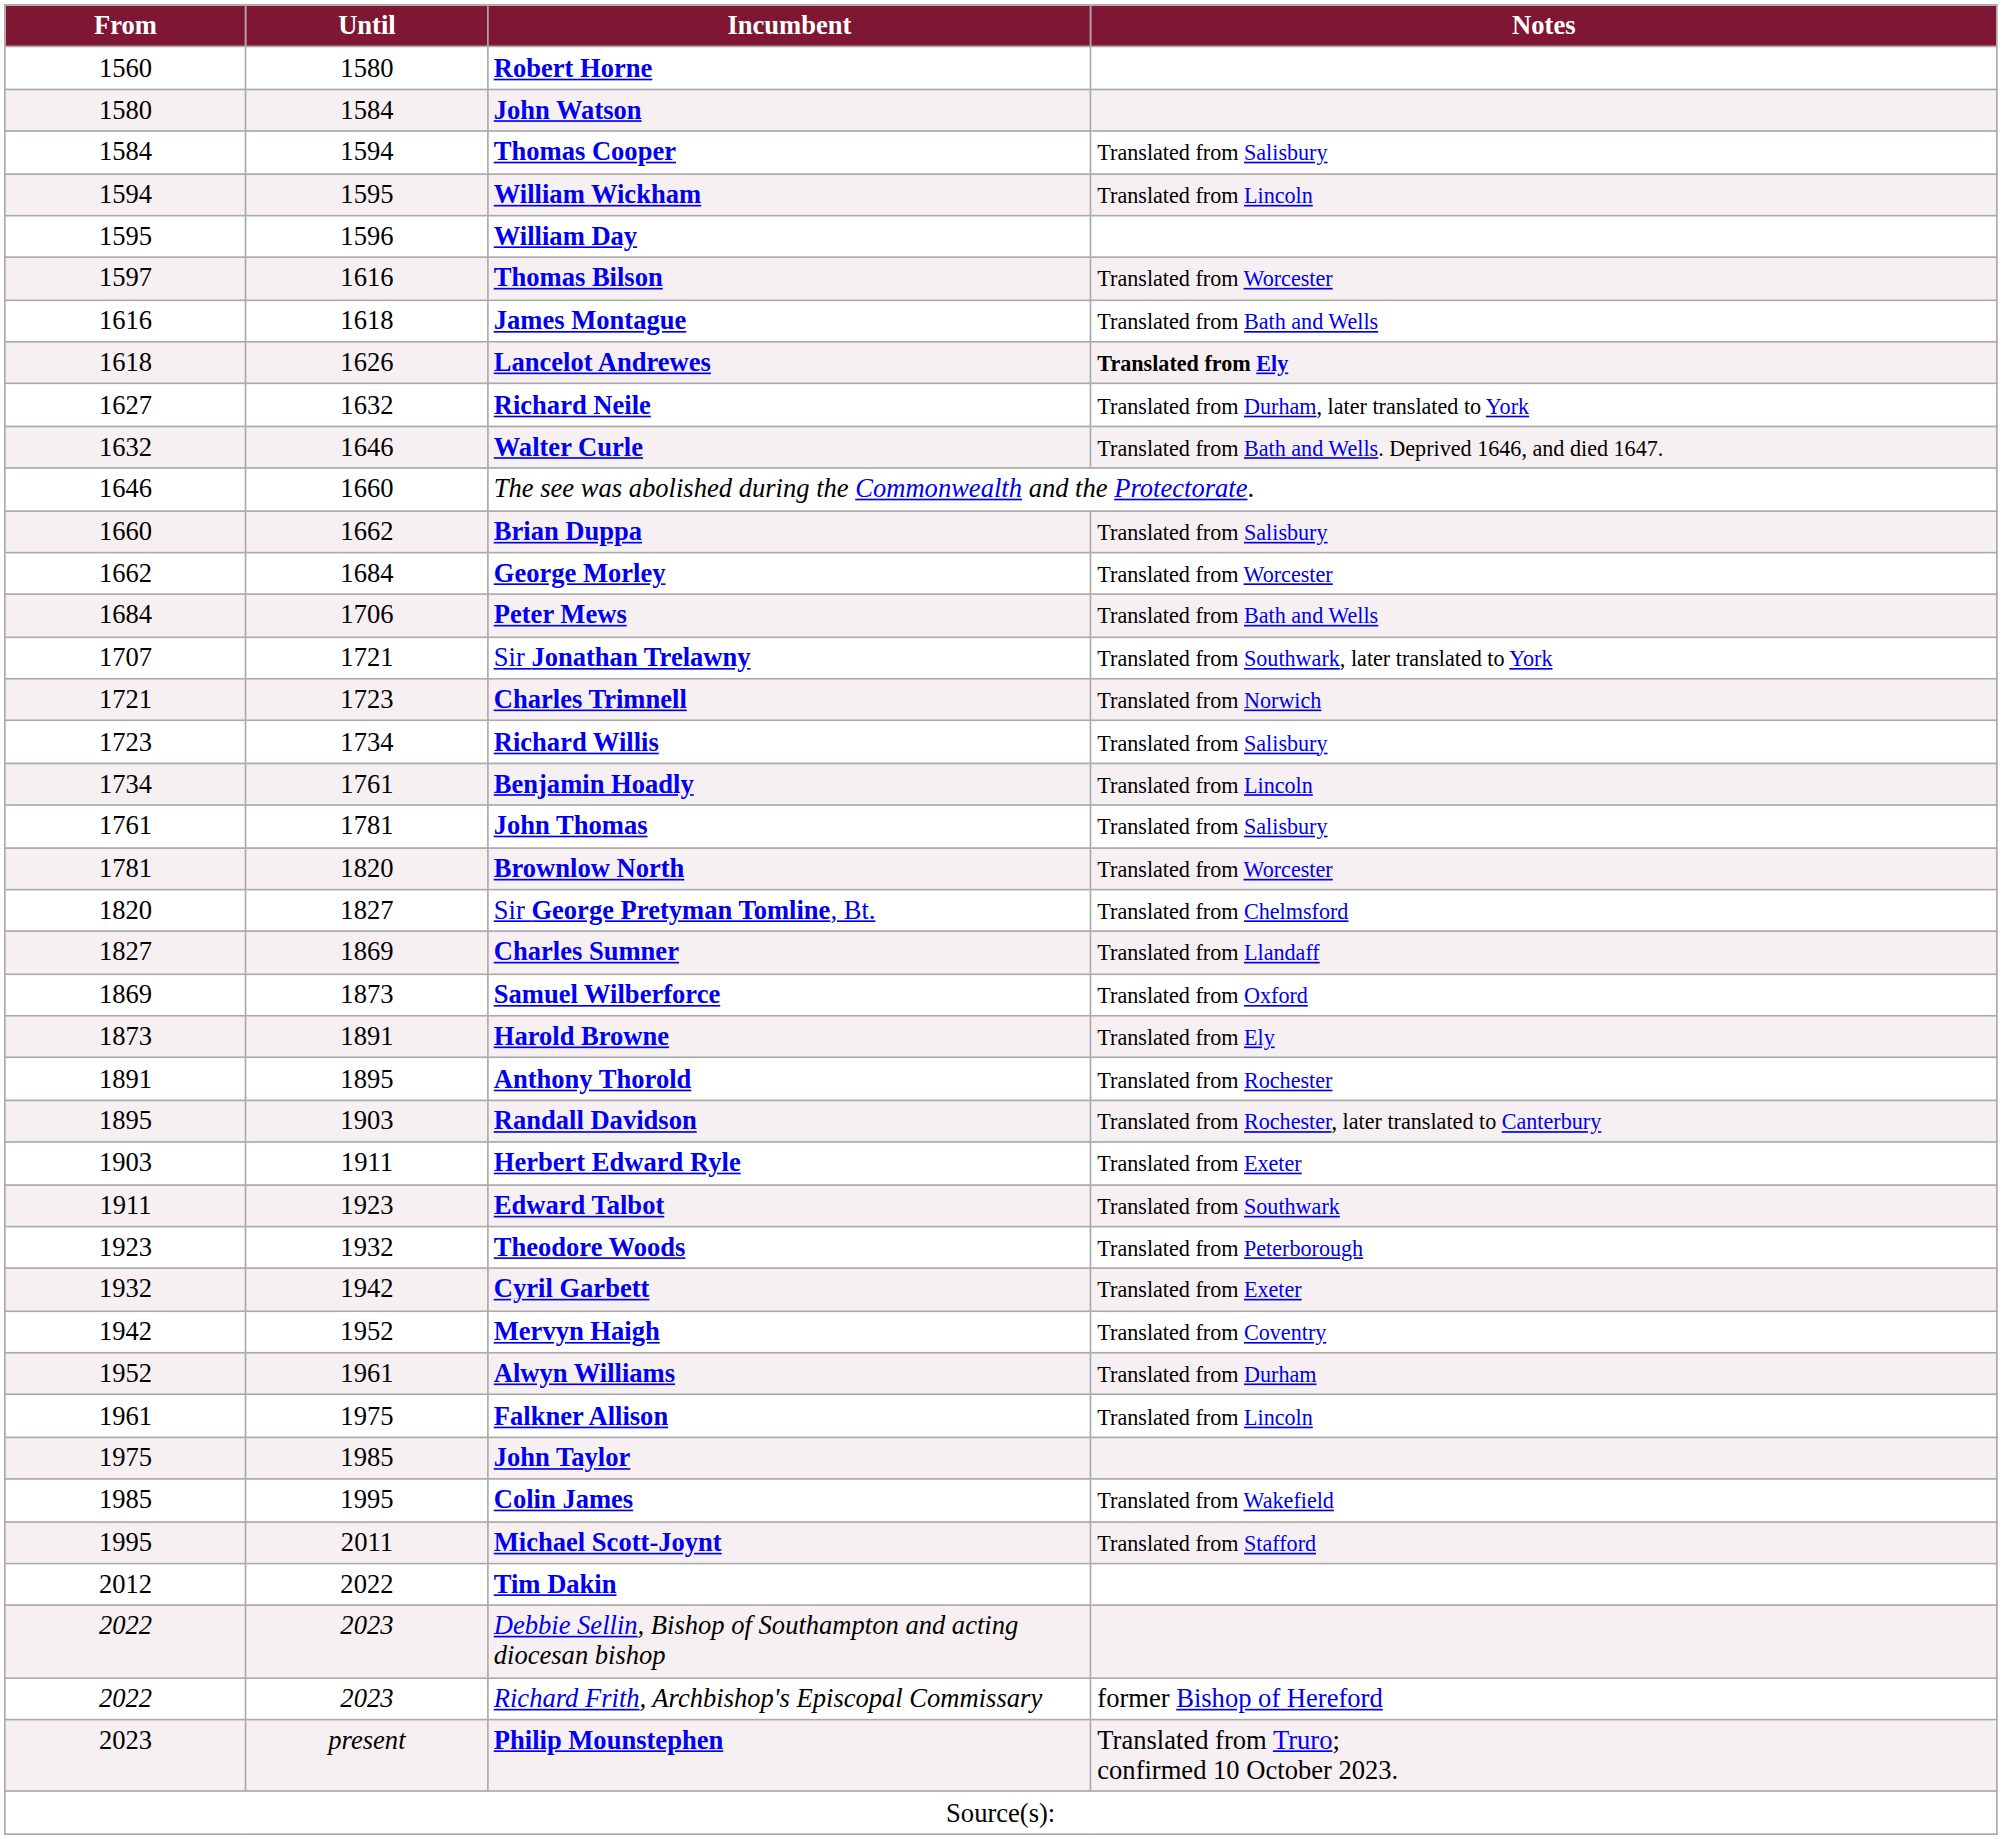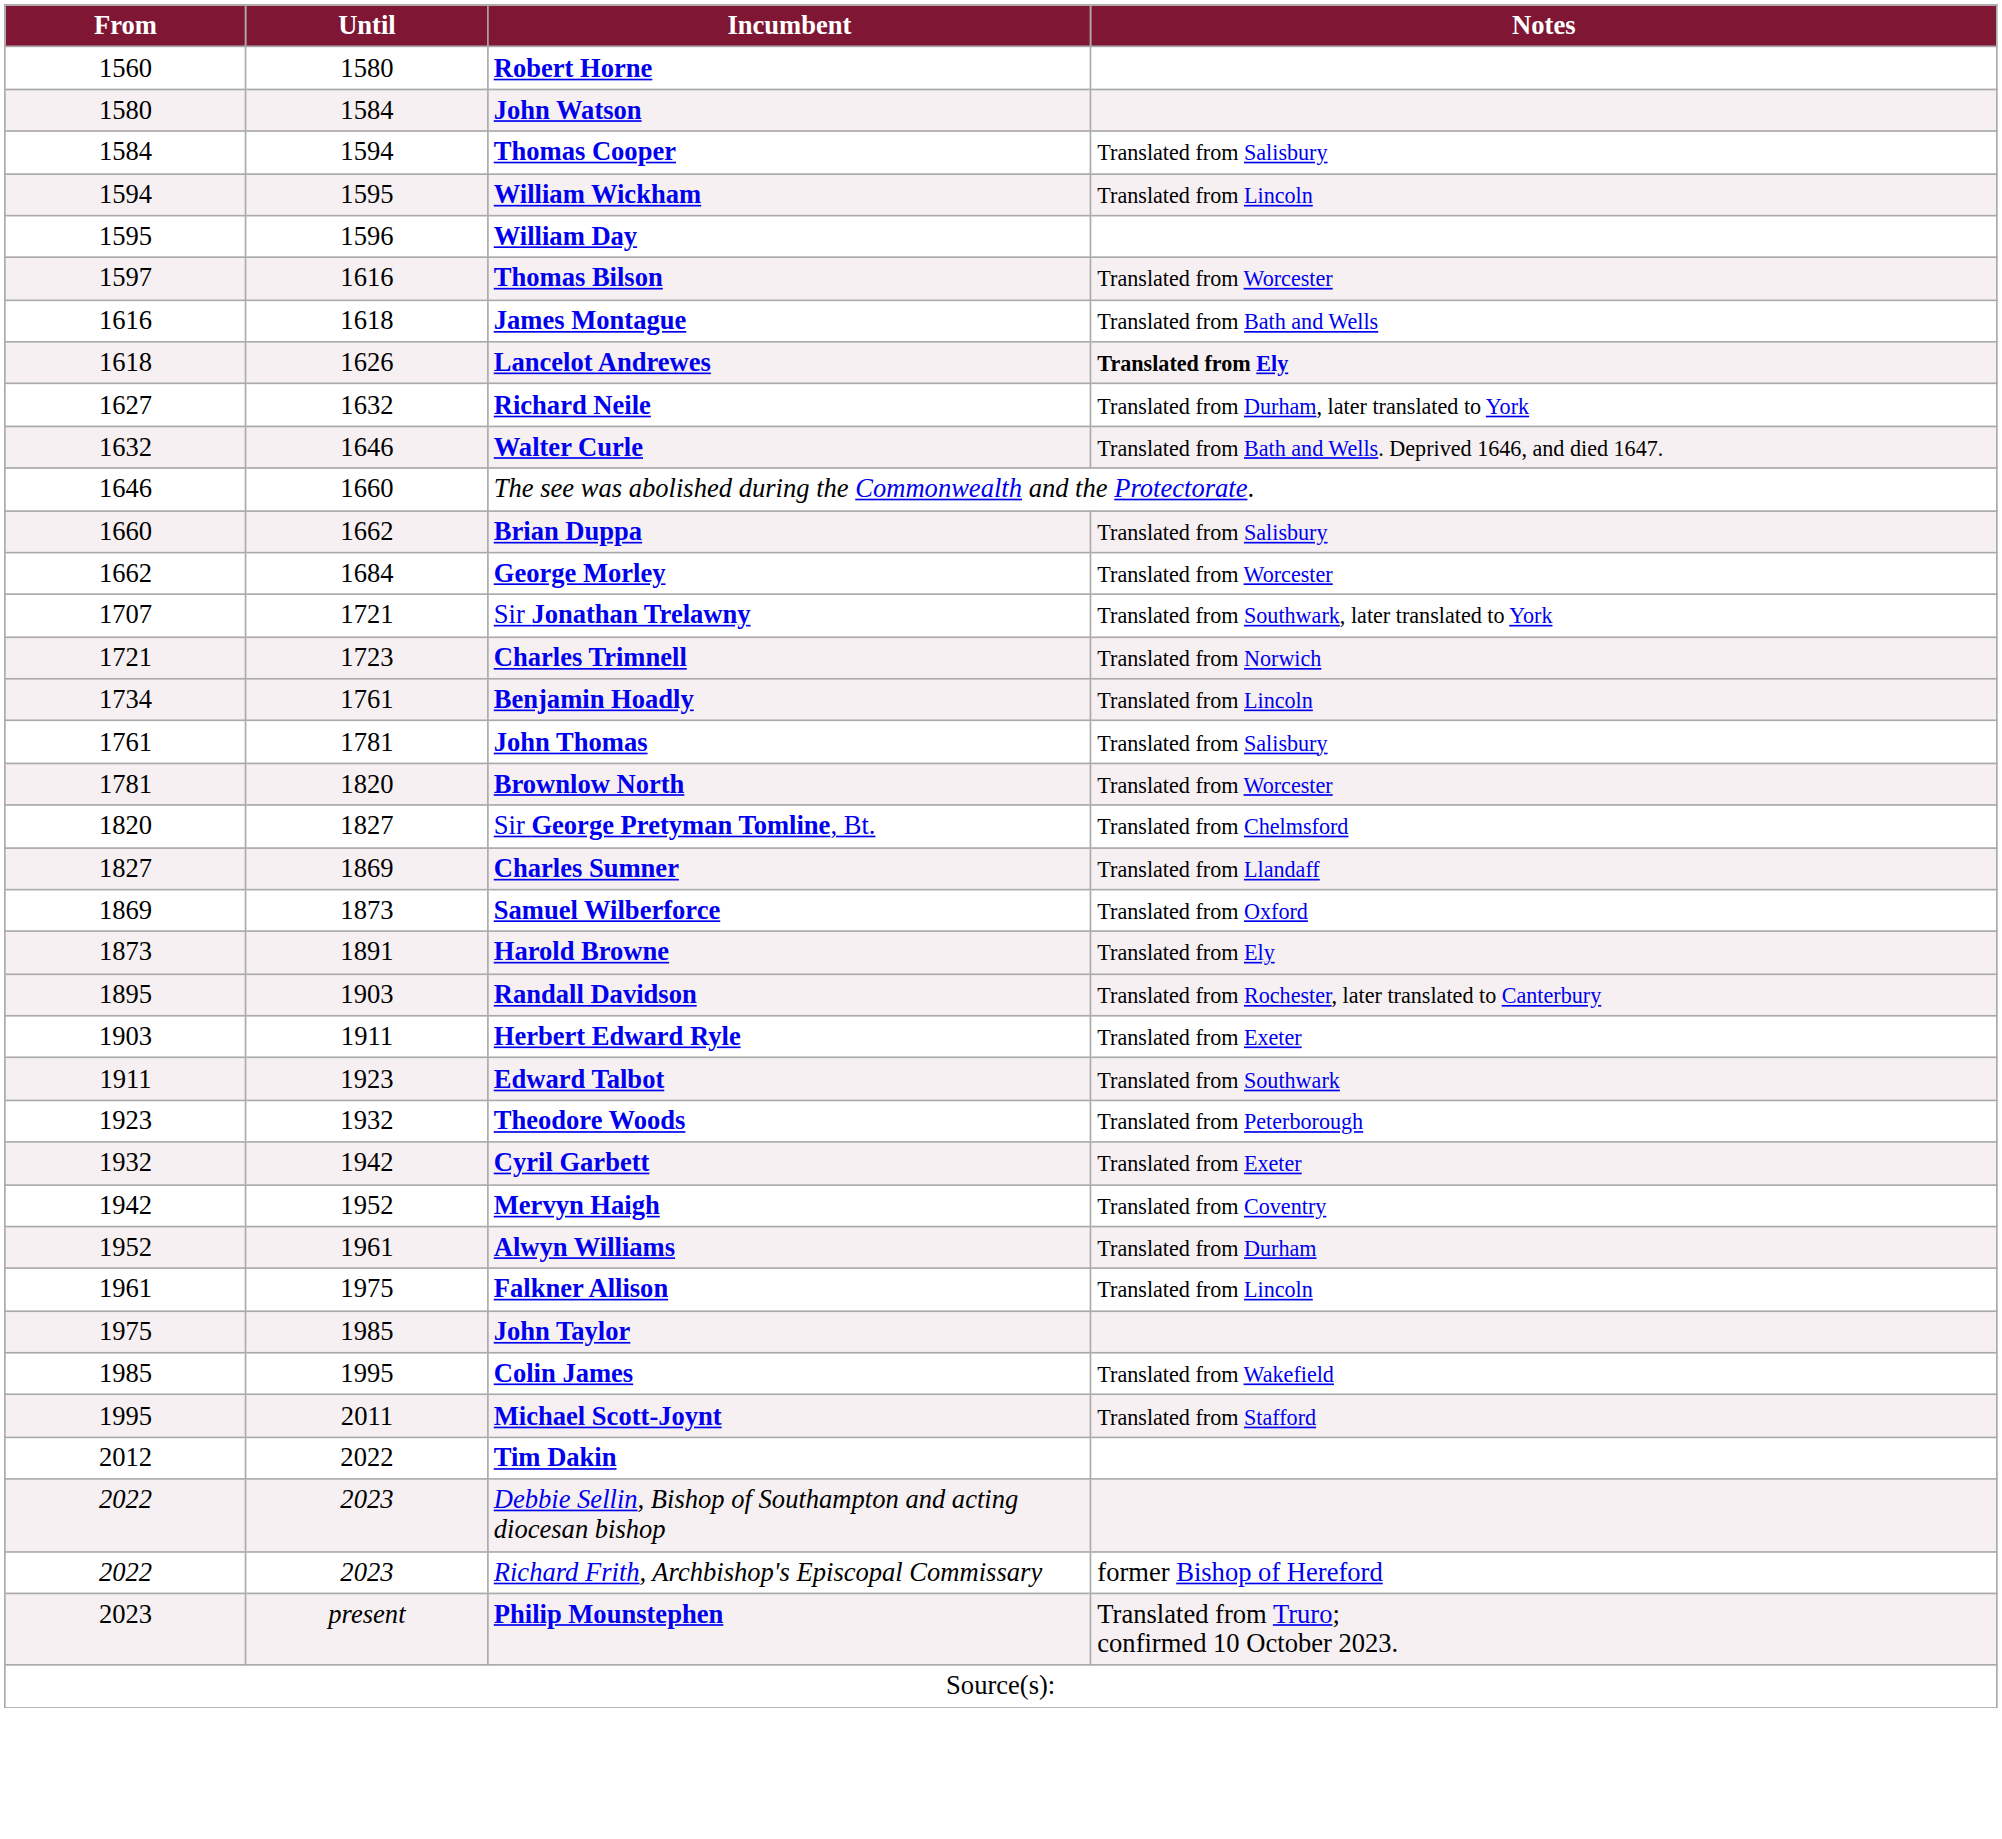- row: 1684 | 1706 | Peter Mews | Translated from Bath and Wells
- row: 1723 | 1734 | Richard Willis | Translated from Salisbury
- row: 1891 | 1895 | Anthony Thorold | Translated from Rochester
